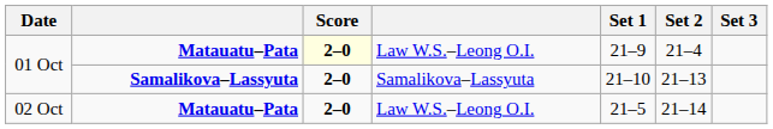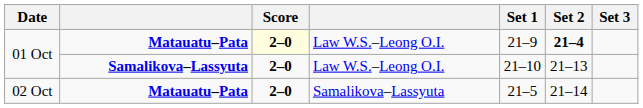01 Oct / Matauatu–Pata | Set 2: normal -> bold
01 Oct / Samalikova–Lassyuta | column 4: Samalikova–Lassyuta -> Law W.S.–Leong O.I.
02 Oct | column 4: Law W.S.–Leong O.I. -> Samalikova–Lassyuta
